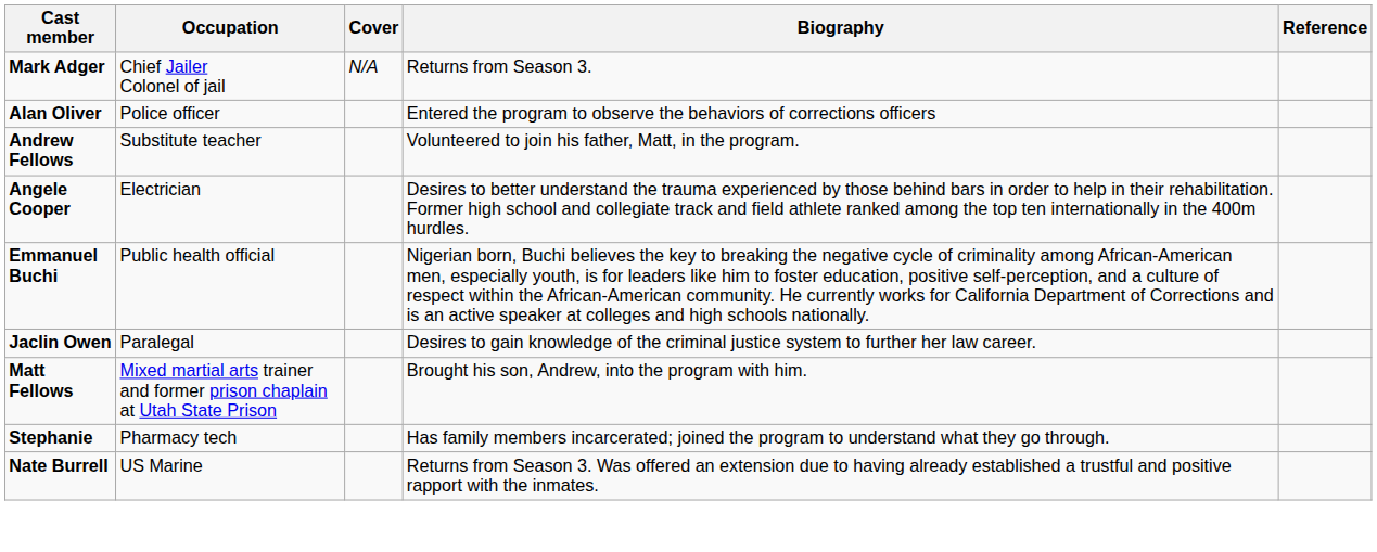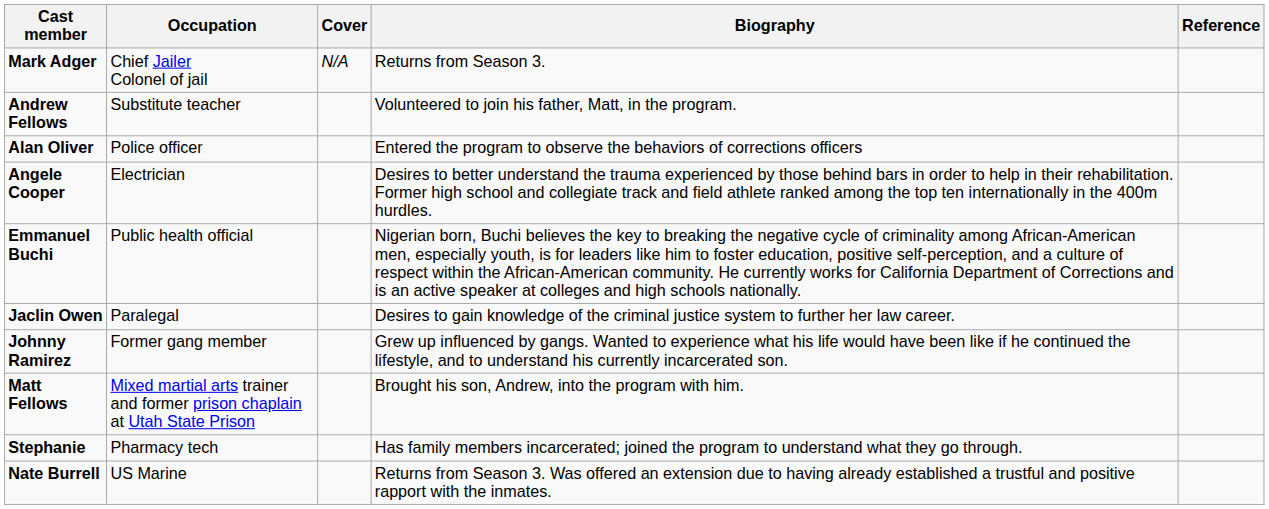rows swapped: Alan Oliver <-> Andrew Fellows
+ row: Johnny Ramirez | Former gang member | Grew up influenced by gangs. Wanted to experience what his life would have been like if he continued the lifestyle, and to understand his currently incarcerated son.
